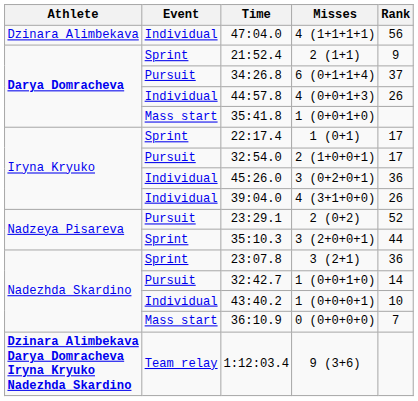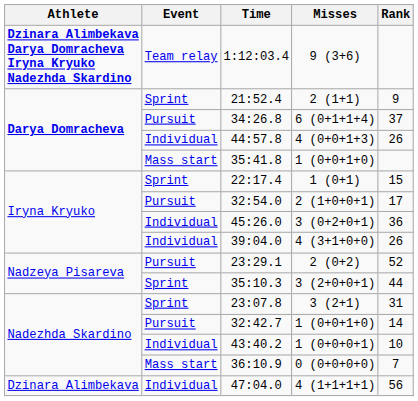rows swapped: 47:04.0 <-> 1:12:03.4
22:17.4 | Rank: 17 -> 15
23:07.8 | Rank: 36 -> 31
